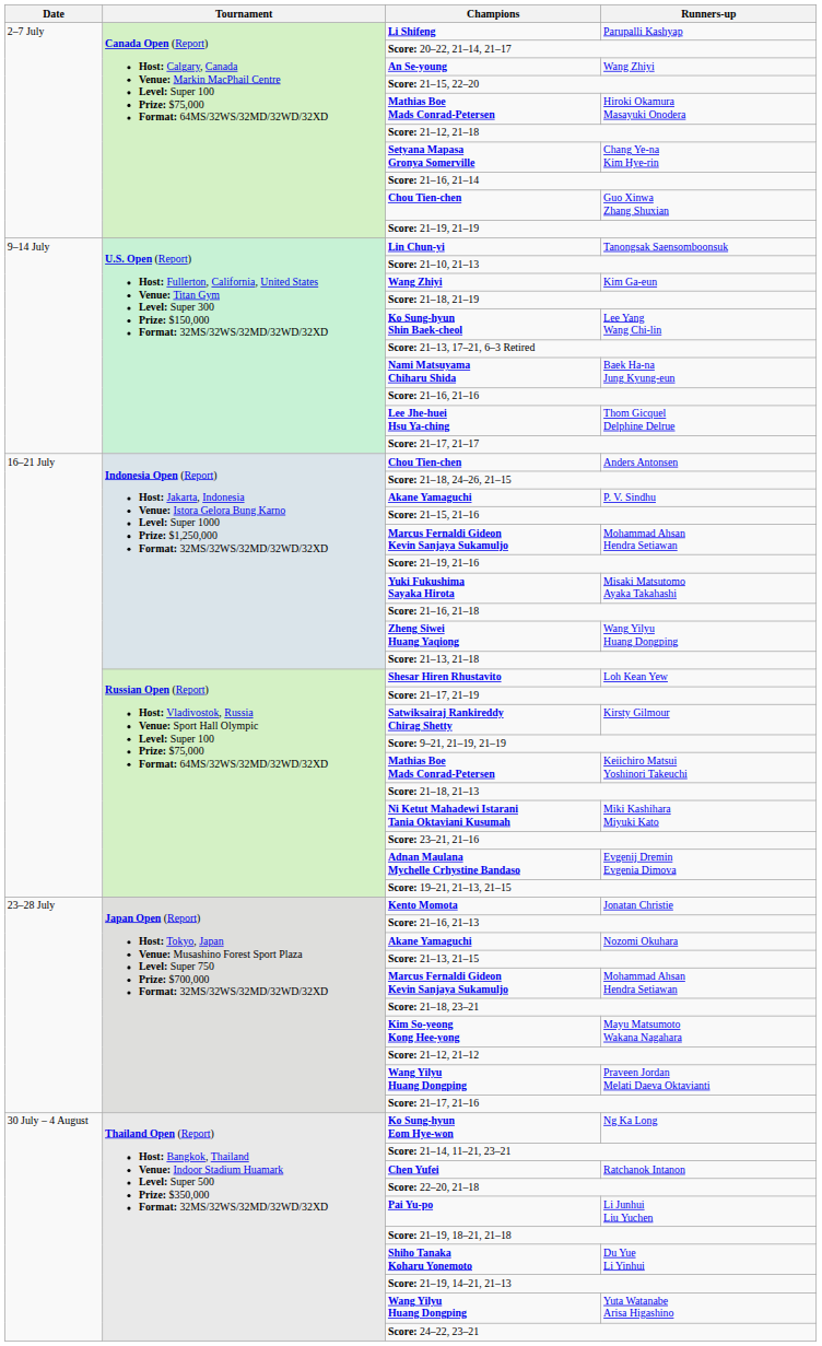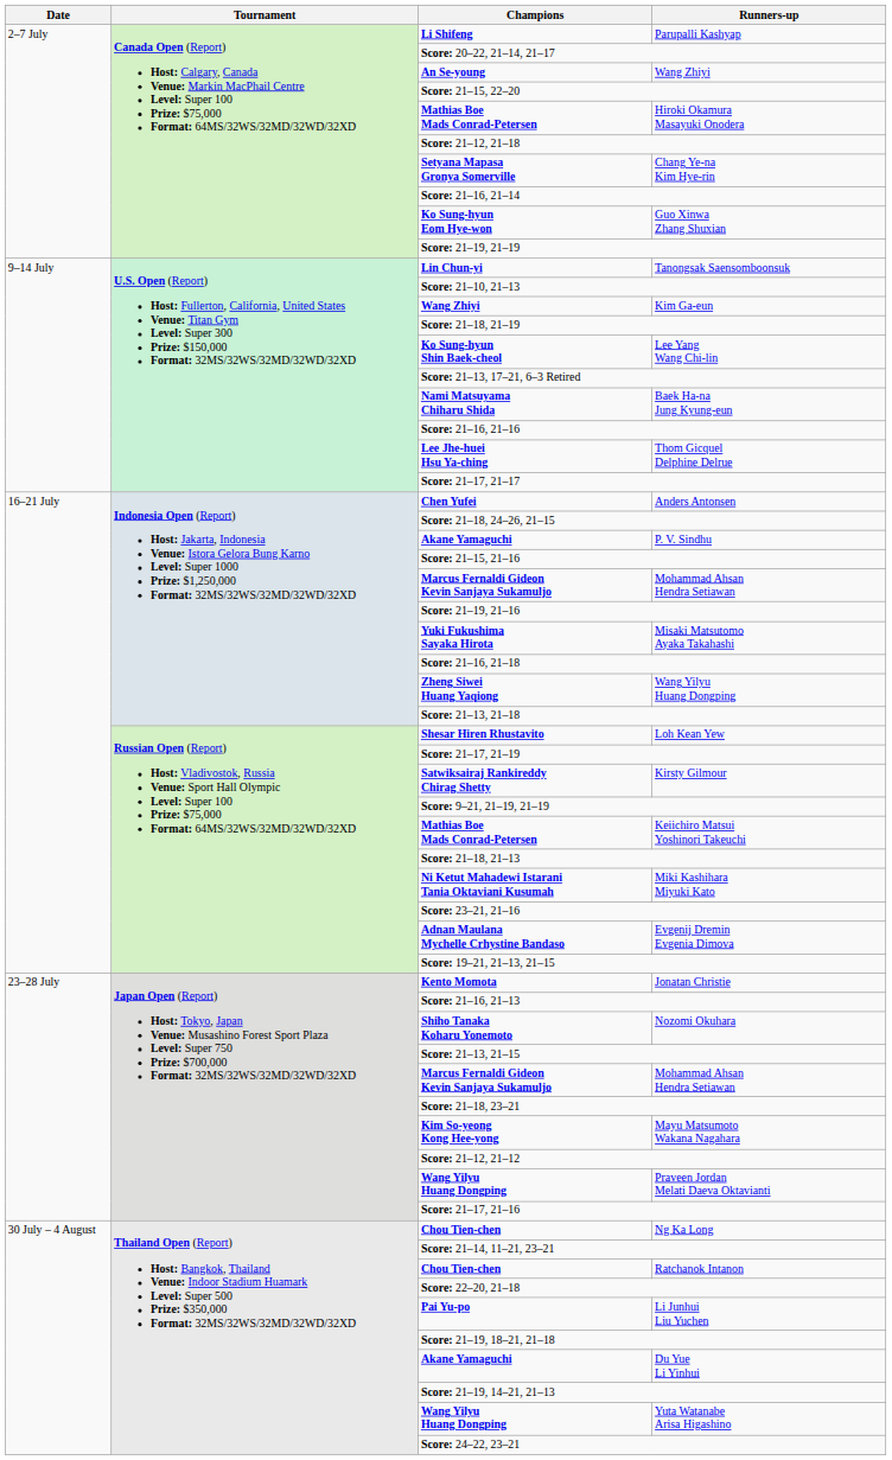Guo Xinwa Zhang Shuxian | Champions: Chou Tien-chen -> Ko Sung-hyun Eom Hye-won
Anders Antonsen | Champions: Chou Tien-chen -> Chen Yufei
Nozomi Okuhara | Champions: Akane Yamaguchi -> Shiho Tanaka Koharu Yonemoto
Ng Ka Long | Champions: Ko Sung-hyun Eom Hye-won -> Chou Tien-chen
Ratchanok Intanon | Champions: Chen Yufei -> Chou Tien-chen
Du Yue Li Yinhui | Champions: Shiho Tanaka Koharu Yonemoto -> Akane Yamaguchi
